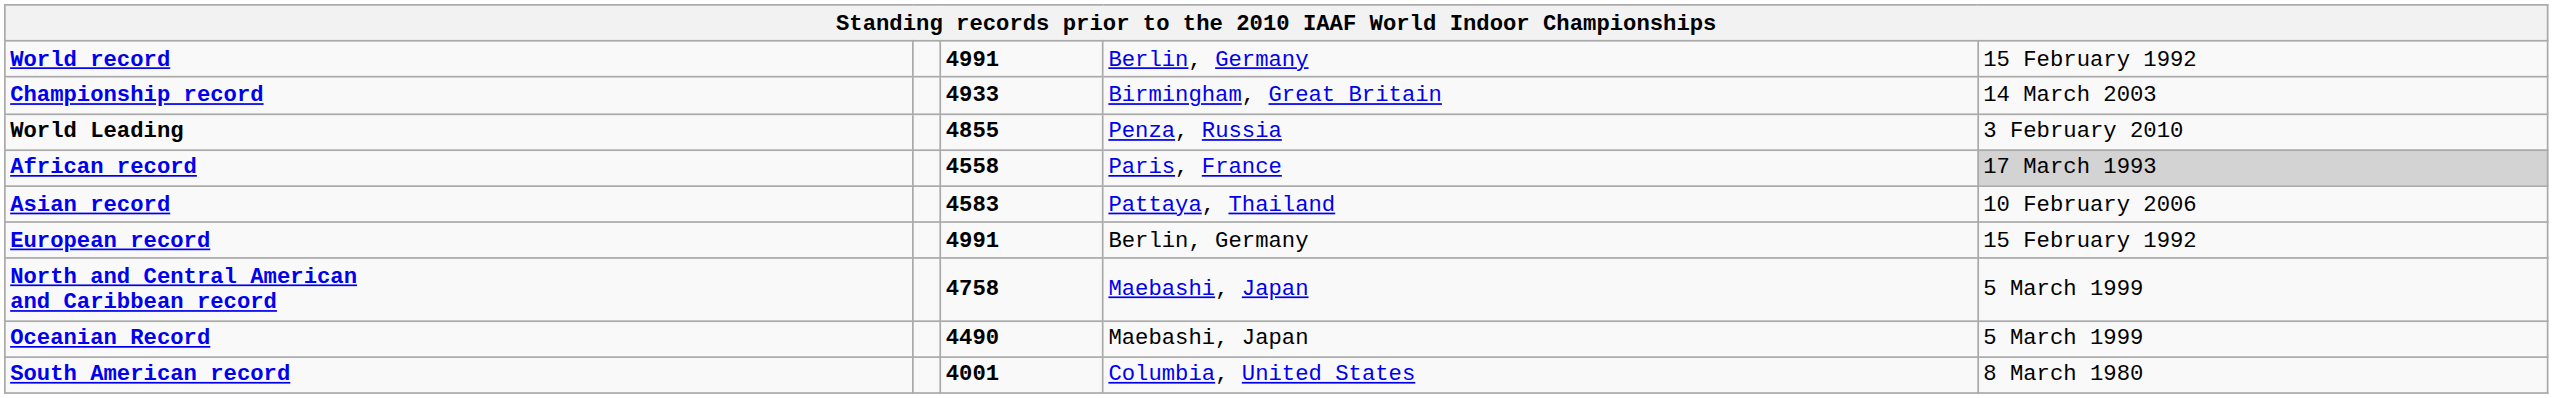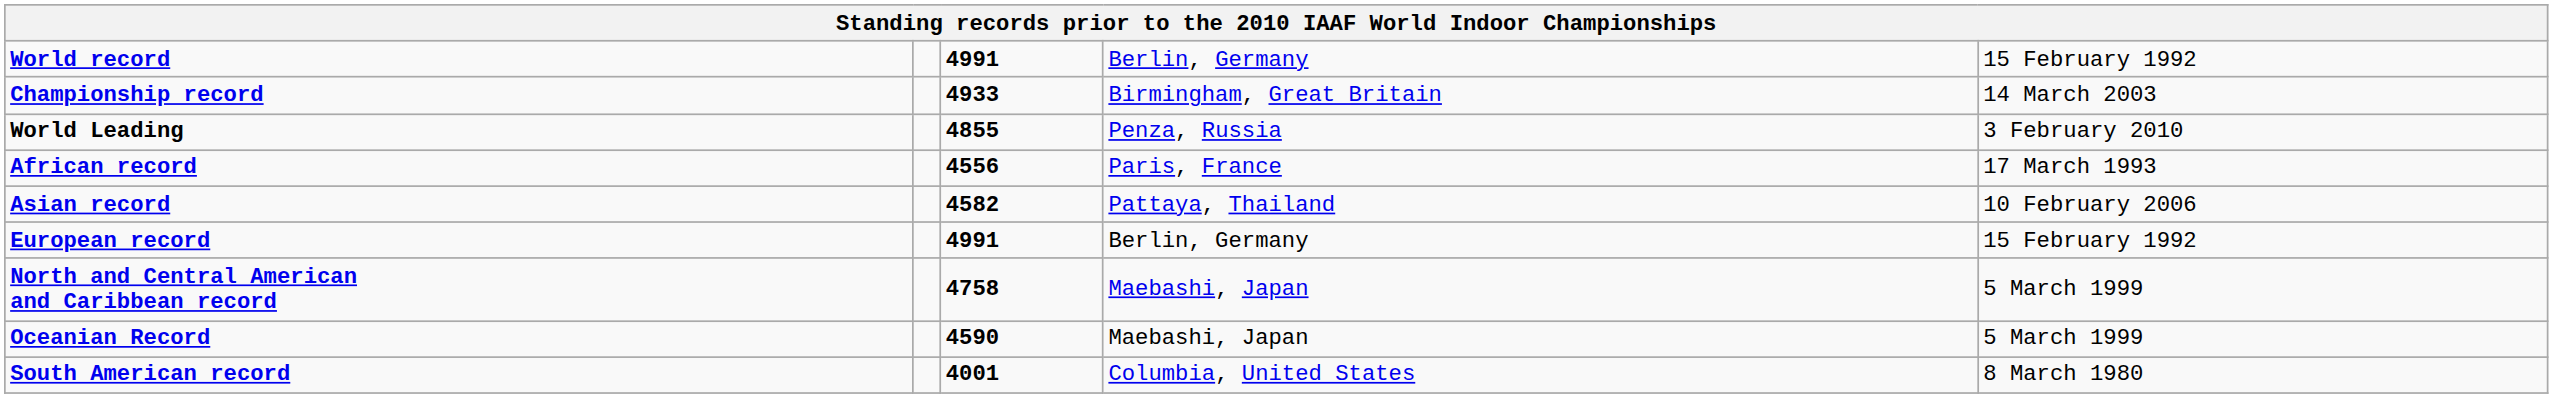African record | column 3: 4558 -> 4556
African record | column 5: lightgrey background -> no background
Asian record | column 3: 4583 -> 4582
Oceanian Record | column 3: 4490 -> 4590
